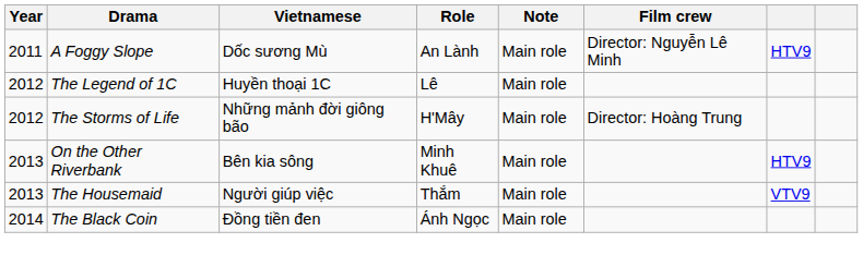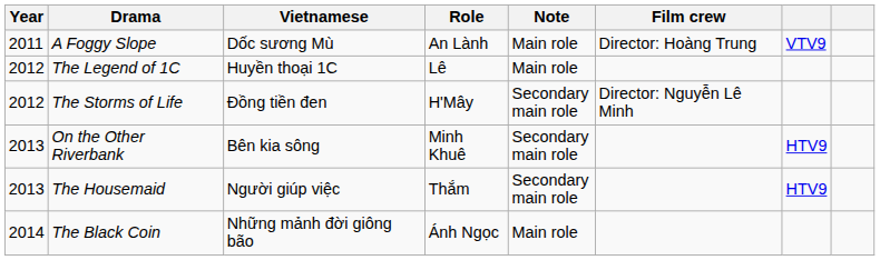A Foggy Slope | Film crew: Director: Nguyễn Lê Minh -> Director: Hoàng Trung
A Foggy Slope | column 7: HTV9 -> VTV9
The Storms of Life | Vietnamese: Những mảnh đời giông bão -> Đồng tiền đen
The Storms of Life | Note: Main role -> Secondary main role
The Storms of Life | Film crew: Director: Hoàng Trung -> Director: Nguyễn Lê Minh
On the Other Riverbank | Note: Main role -> Secondary main role
The Housemaid | Note: Main role -> Secondary main role
The Housemaid | column 7: VTV9 -> HTV9
The Black Coin | Vietnamese: Đồng tiền đen -> Những mảnh đời giông bão
